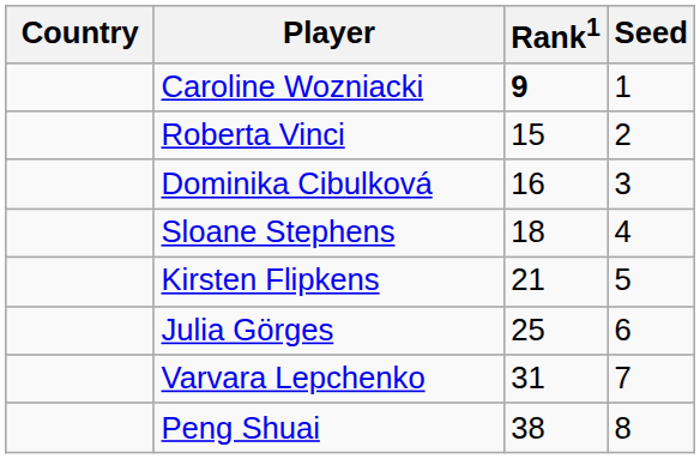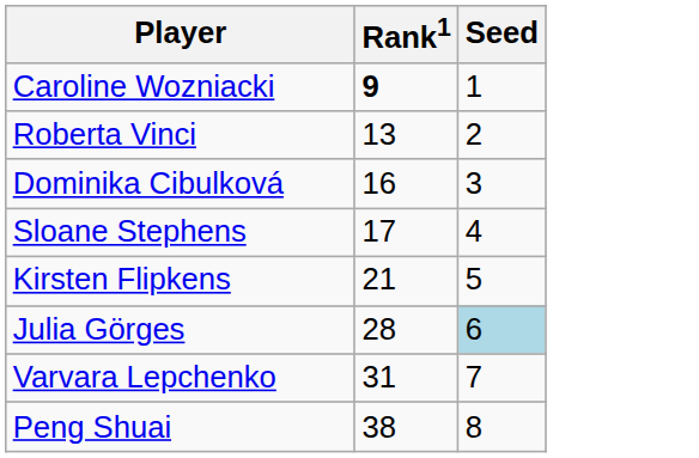- column: Country
Roberta Vinci | Rank1: 15 -> 13
Sloane Stephens | Rank1: 18 -> 17
Julia Görges | Rank1: 25 -> 28
Julia Görges | Seed: no background -> lightblue background
